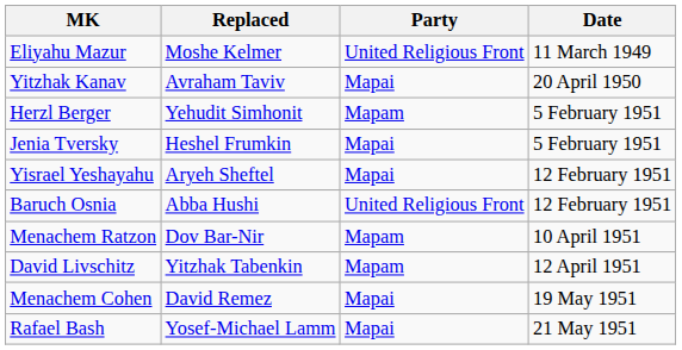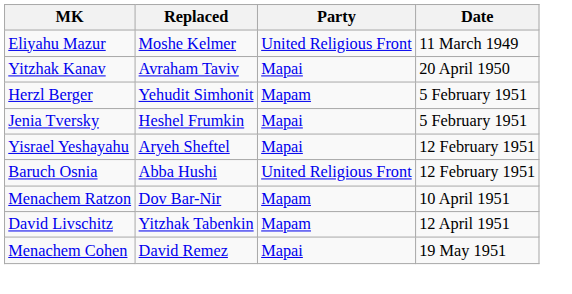- row: Rafael Bash | Yosef-Michael Lamm | Mapai | 21 May 1951
